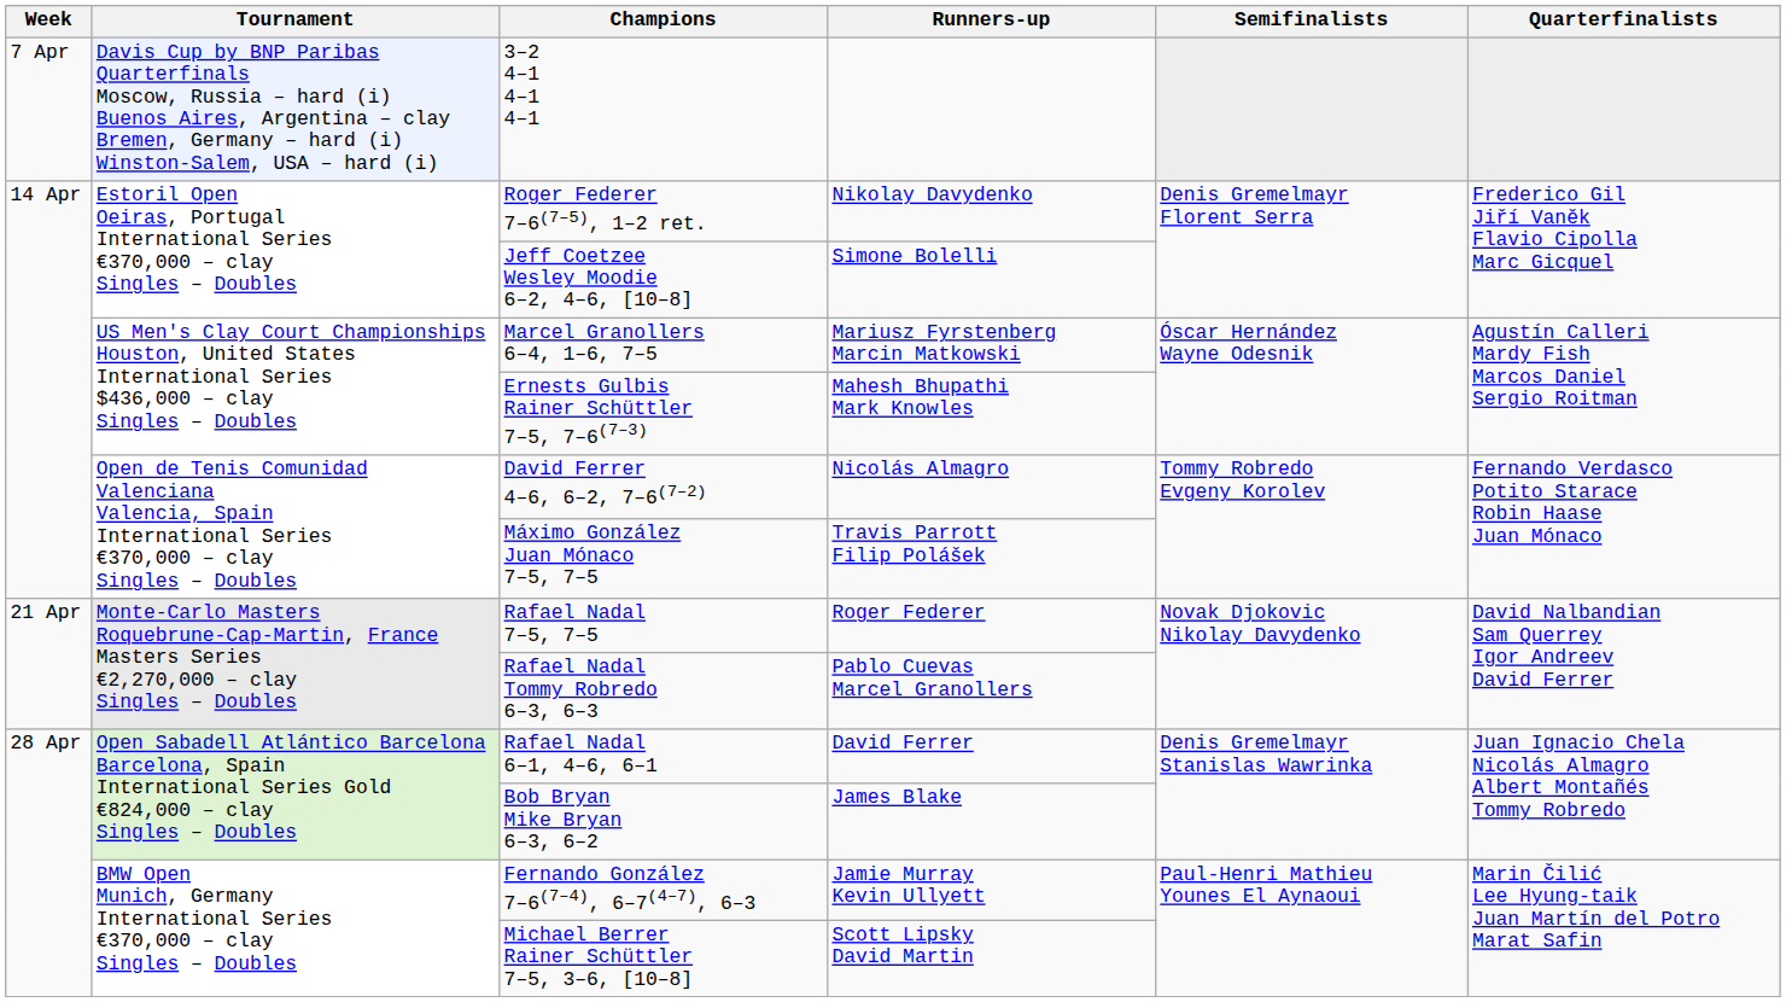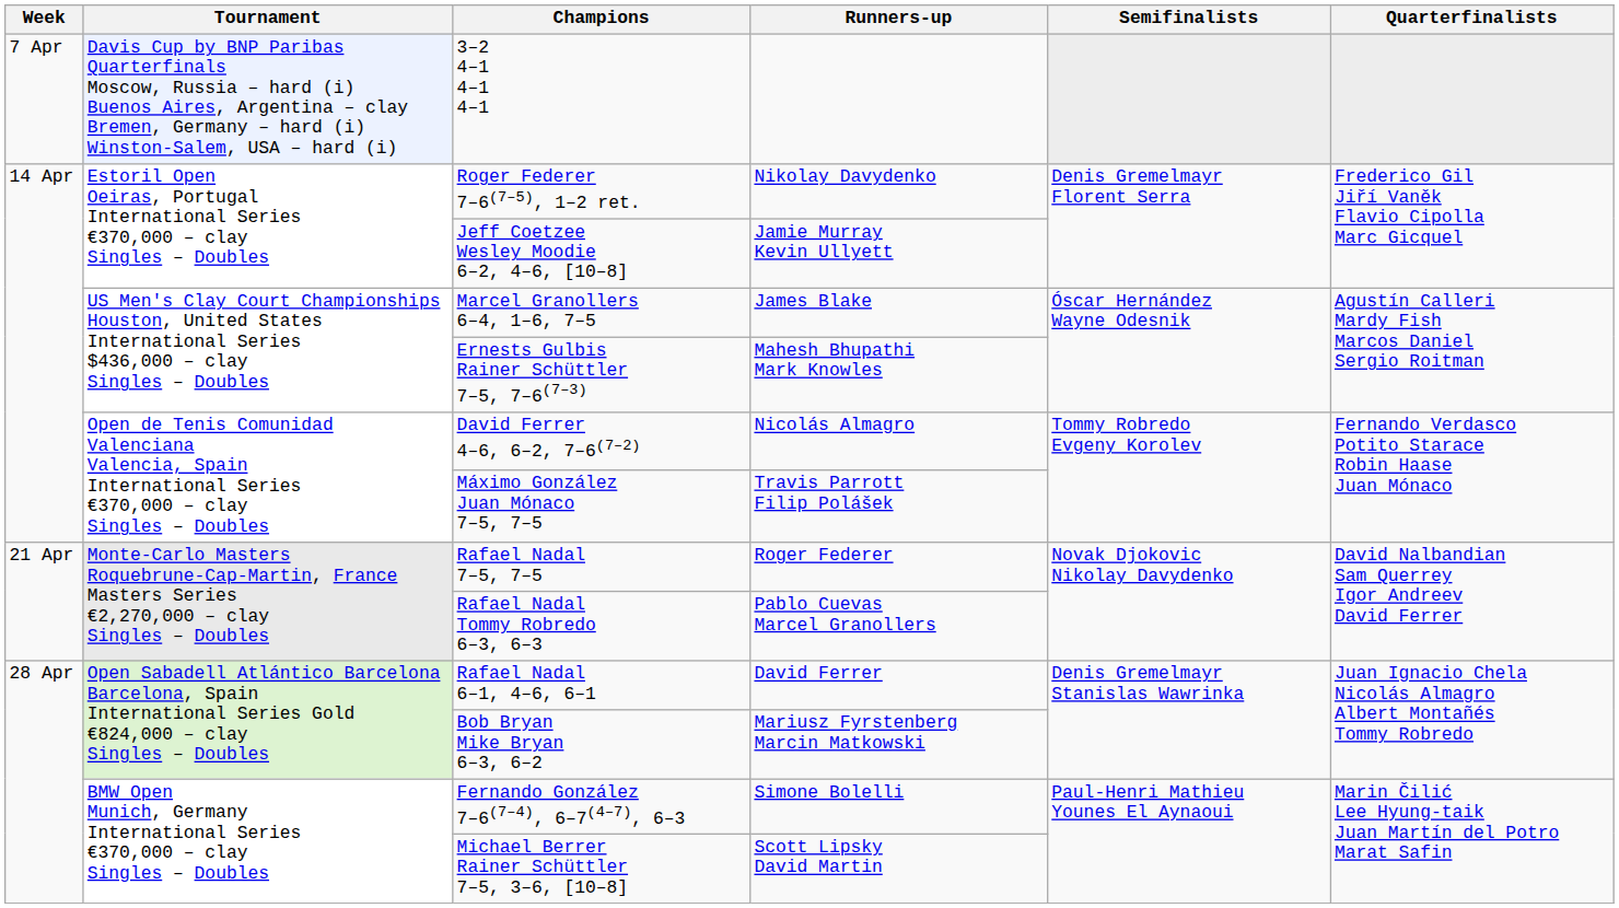Jeff Coetzee Wesley Moodie 6–2, 4–6, [10–8] | Runners-up: Simone Bolelli -> Jamie Murray Kevin Ullyett
Marcel Granollers 6–4, 1–6, 7–5 | Runners-up: Mariusz Fyrstenberg Marcin Matkowski -> James Blake
Bob Bryan Mike Bryan 6–3, 6–2 | Runners-up: James Blake -> Mariusz Fyrstenberg Marcin Matkowski
Fernando González 7–6(7–4), 6–7(4–7), 6–3 | Runners-up: Jamie Murray Kevin Ullyett -> Simone Bolelli
